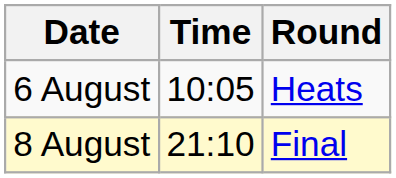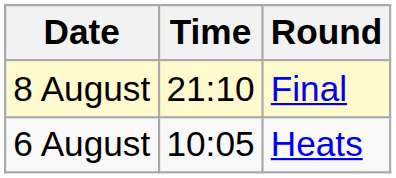rows swapped: 6 August <-> 8 August
